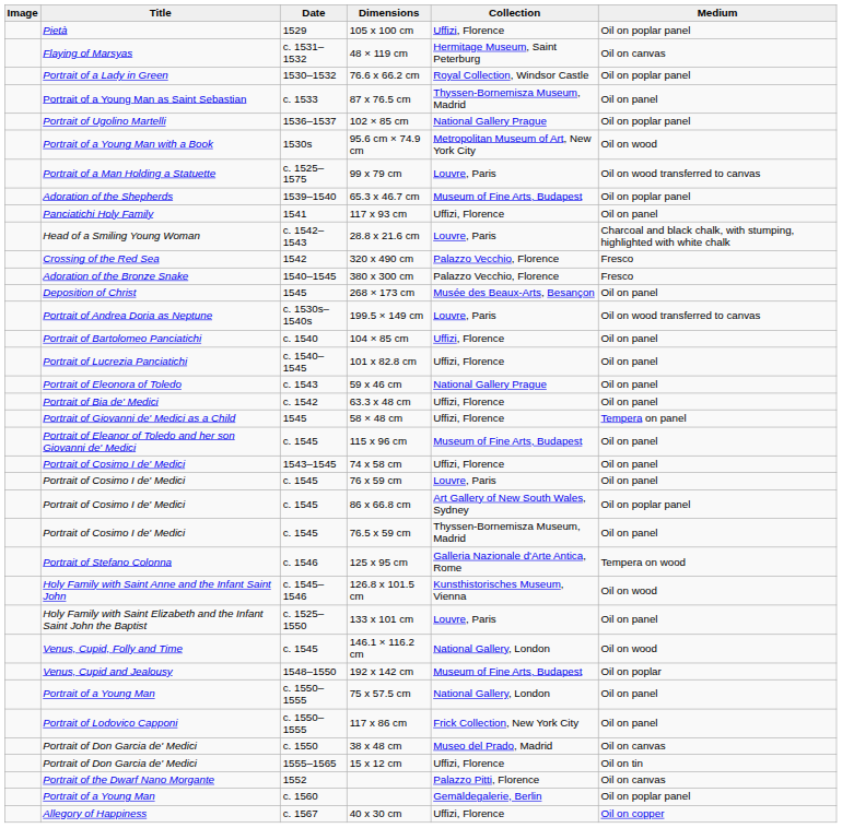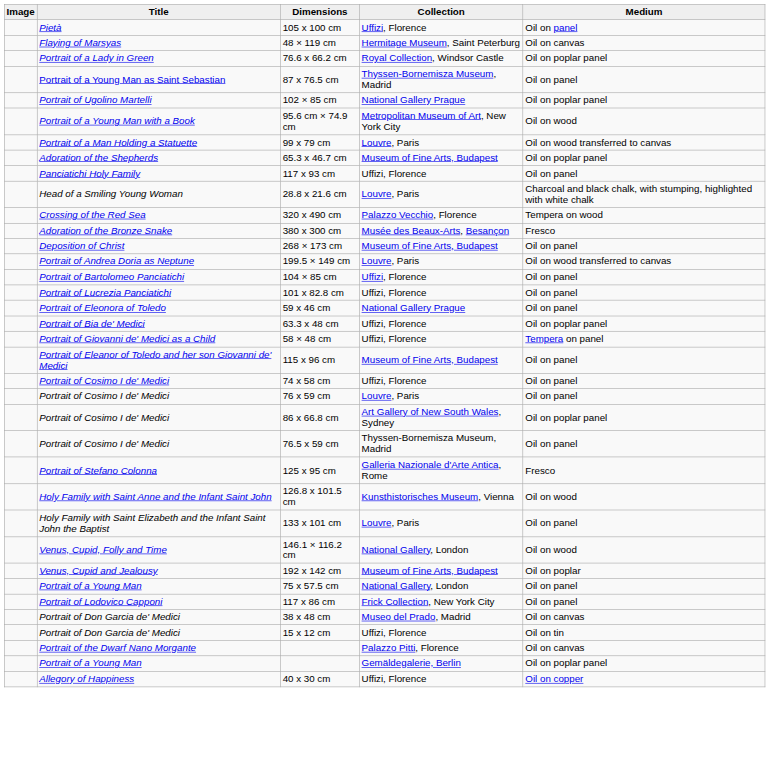- column: Date | 1529 | c. 1531–1532 | 1530–1532 | c. 1533 | 1536–1537 | 1530s | c. 1525–1575 | 1539–1540 | 1541 | c. 1542–1543 | 1542 | 1540–1545 | 1545 | c. 1530s–1540s | c. 1540 | c. 1540–1545 | c. 1543 | c. 1542 | 1545 | c. 1545 | 1543–1545 | c. 1545 | c. 1545 | c. 1545 | c. 1546 | c. 1545–1546 | c. 1525–1550 | c. 1545 | 1548–1550 | c. 1550–1555 | c. 1550–1555 | c. 1550 | 1555–1565 | 1552 | c. 1560 | c. 1567
105 x 100 cm | Medium: Oil on poplar panel -> Oil on panel
320 x 490 cm | Medium: Fresco -> Tempera on wood
380 x 300 cm | Collection: Palazzo Vecchio, Florence -> Musée des Beaux-Arts, Besançon
268 × 173 cm | Collection: Musée des Beaux-Arts, Besançon -> Museum of Fine Arts, Budapest
63.3 x 48 cm | Medium: Oil on panel -> Oil on poplar panel
125 x 95 cm | Medium: Tempera on wood -> Fresco
